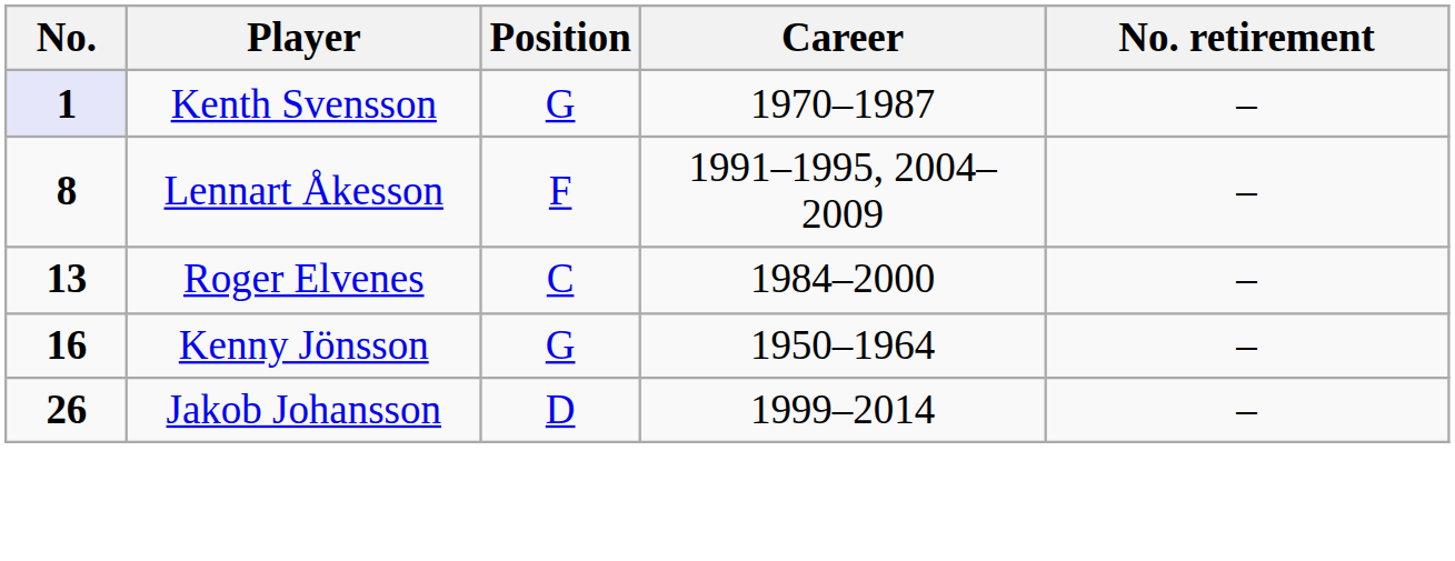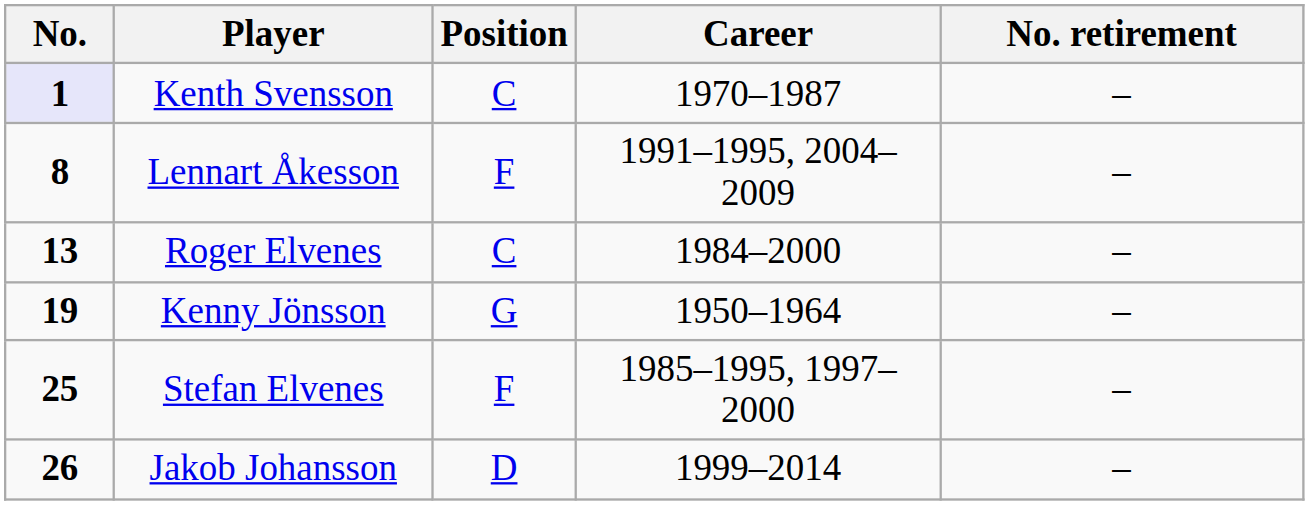Kenth Svensson | Position: G -> C
Kenny Jönsson | No.: 16 -> 19
+ row: 25 | Stefan Elvenes | F | 1985–1995, 1997–2000 | –
